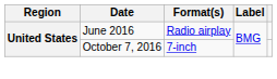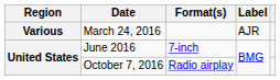+ row: Various | March 24, 2016 | AJR
June 2016 | Format(s): Radio airplay -> 7-inch
October 7, 2016 | Format(s): 7-inch -> Radio airplay
